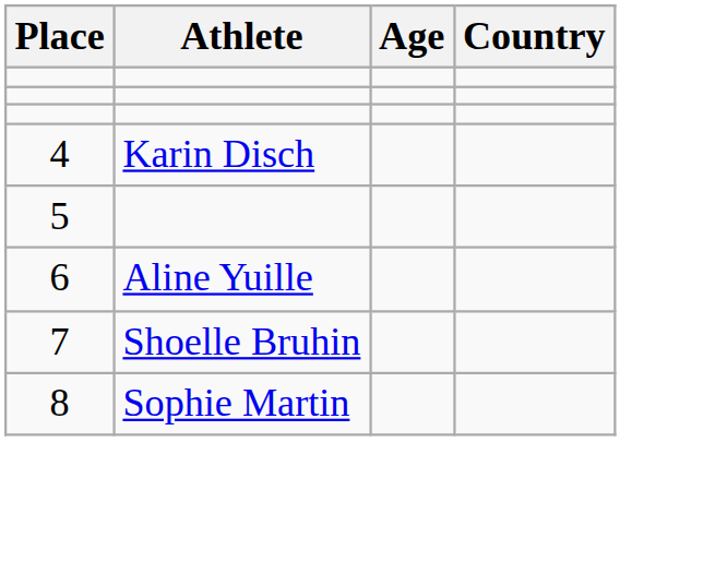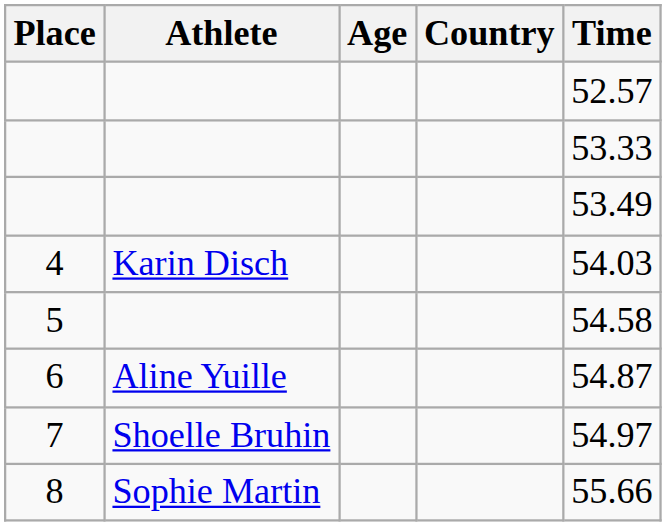+ column: Time | 52.57 | 53.33 | 53.49 | 54.03 | 54.58 | 54.87 | 54.97 | 55.66
